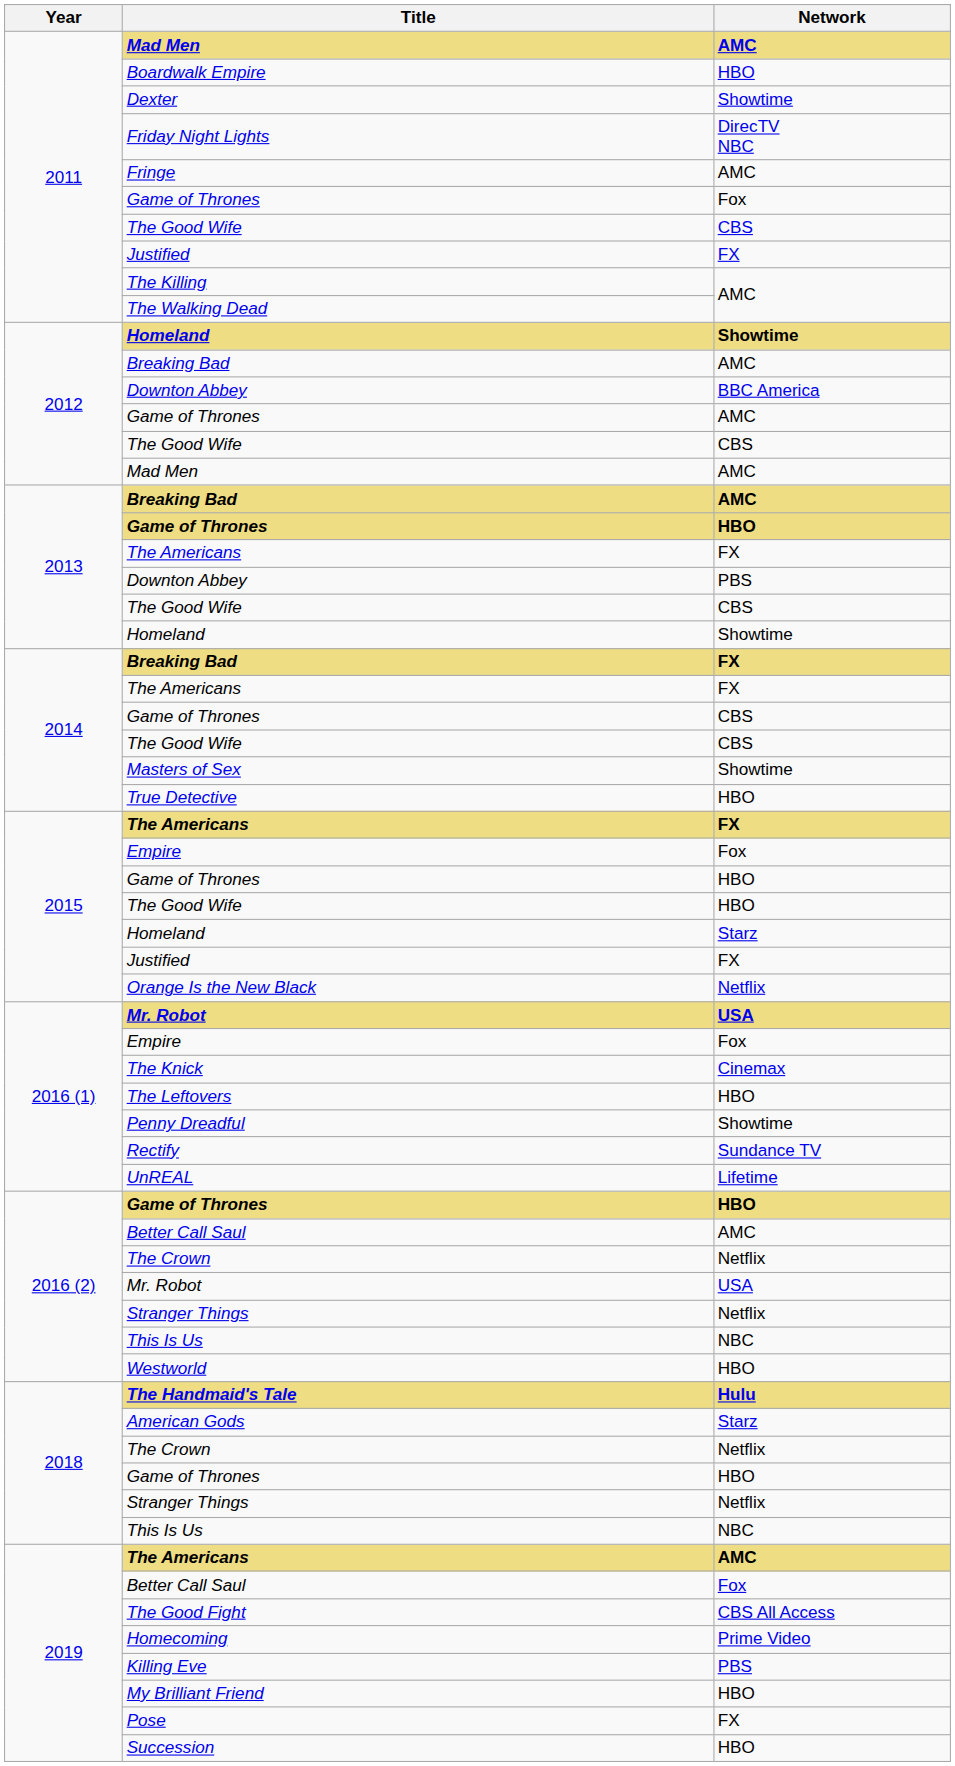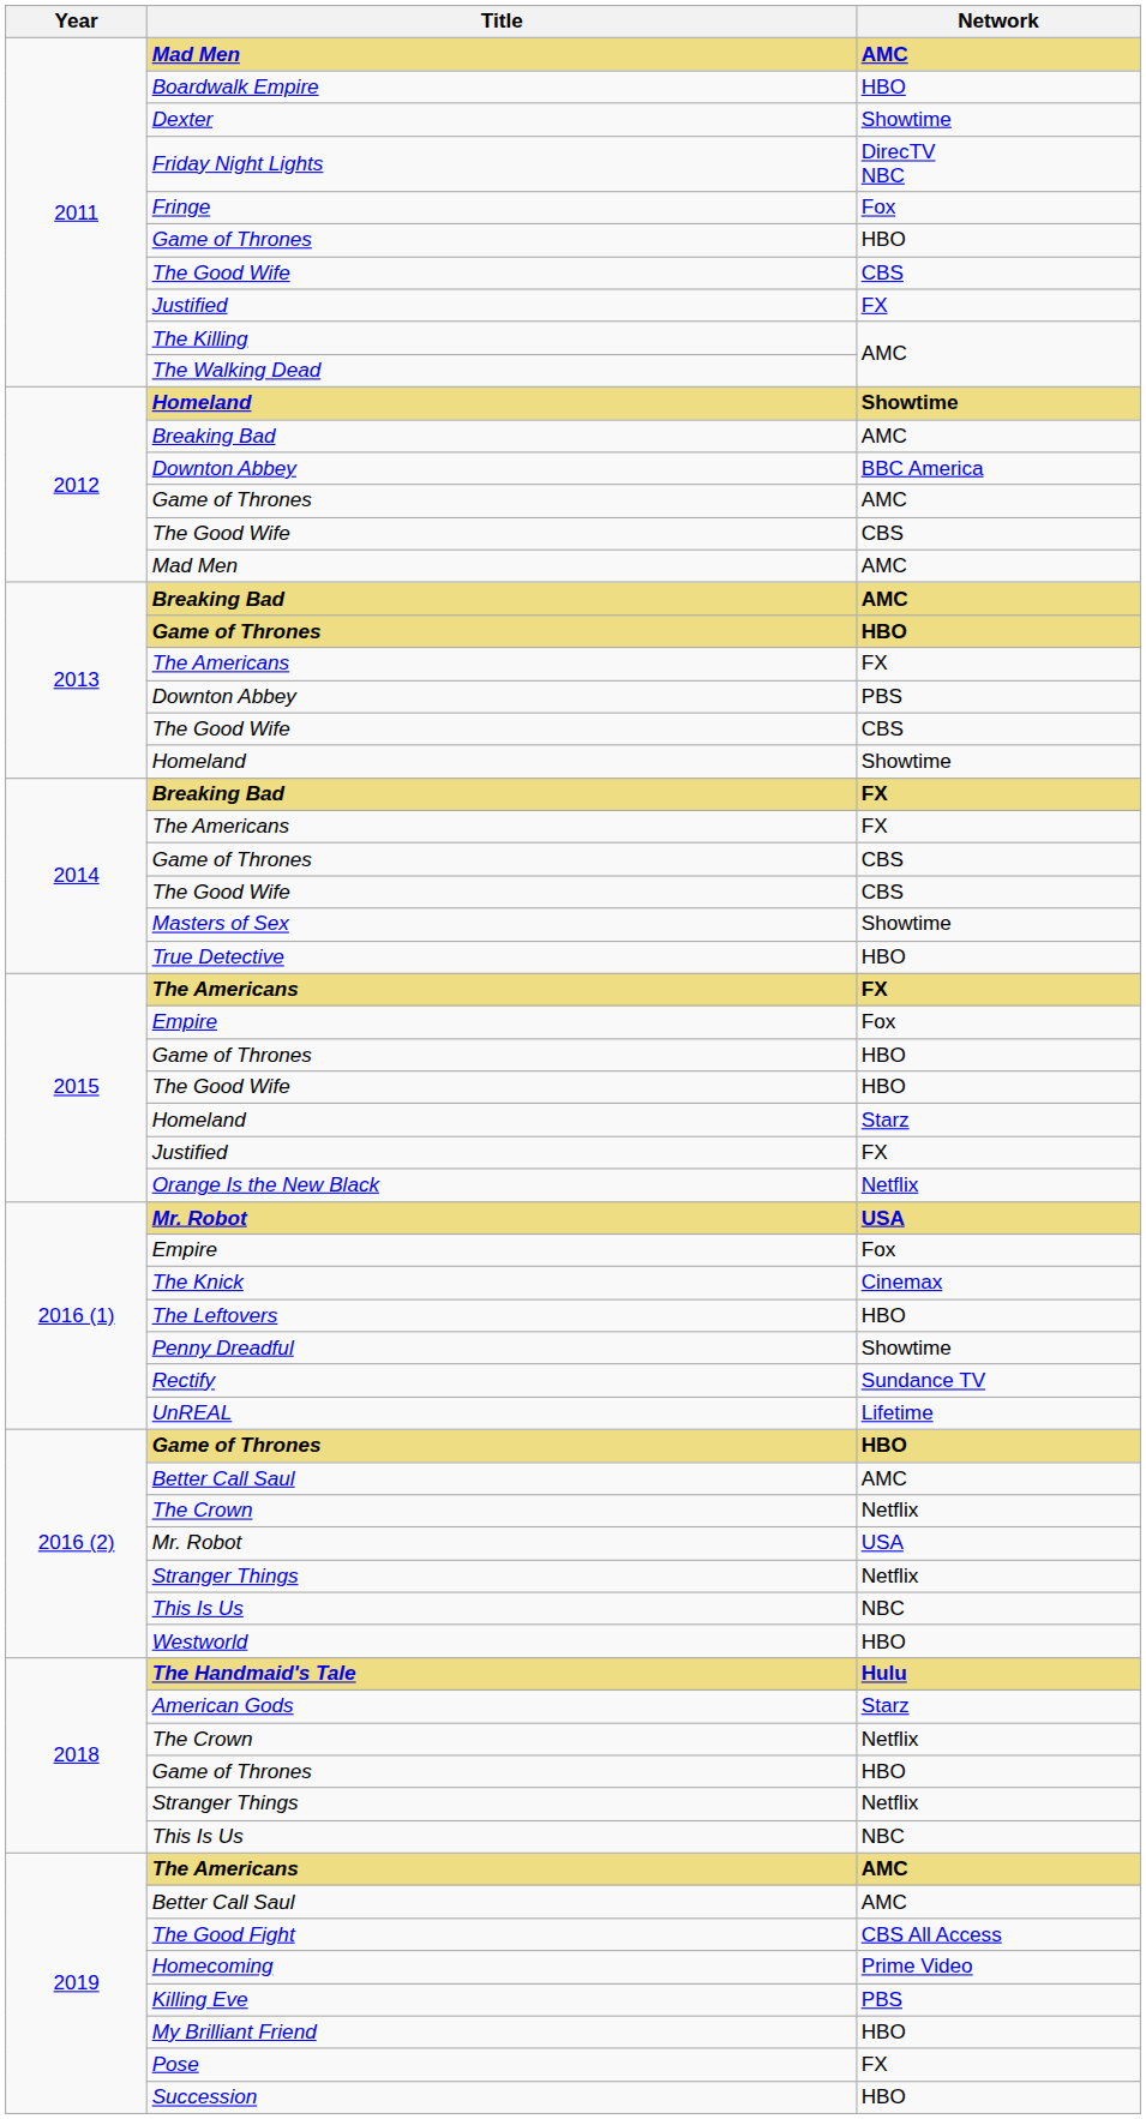Fringe | Network: AMC -> Fox
2011 / Game of Thrones | Network: Fox -> HBO
2019 / Better Call Saul | Network: Fox -> AMC
